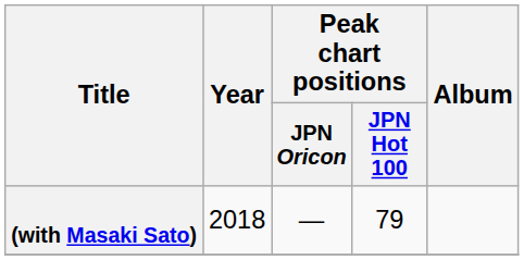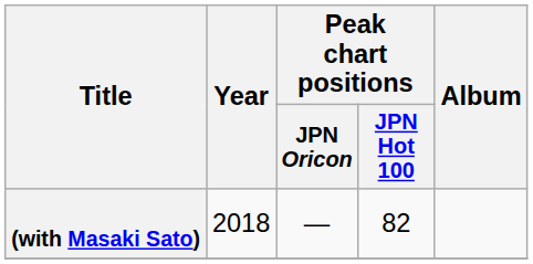(with Masaki Sato) | Peak chart positions / JPN Hot 100: 79 -> 82
